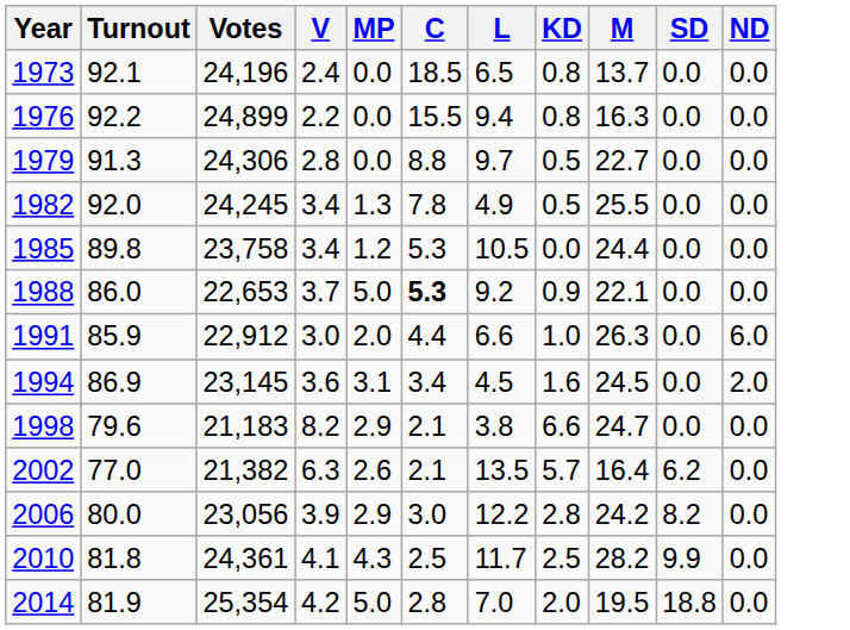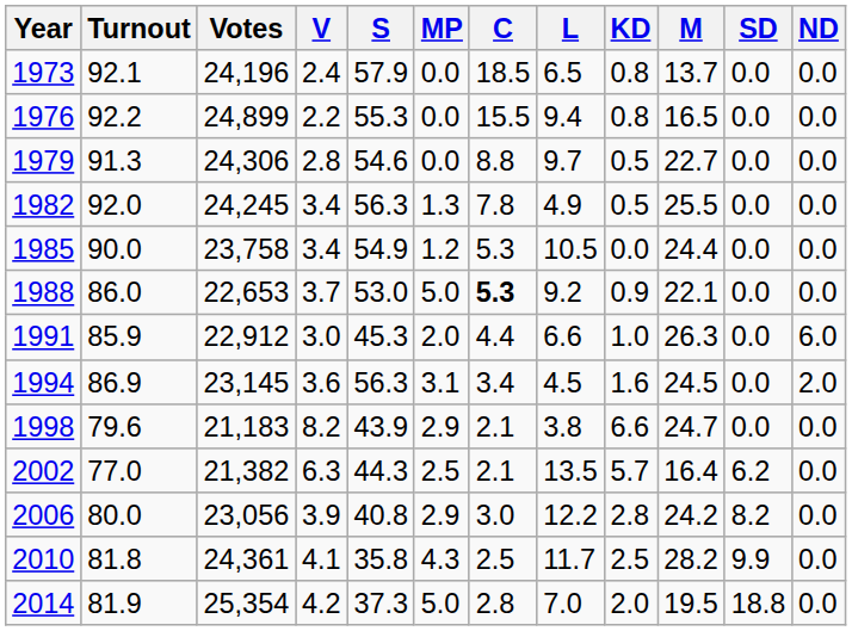+ column: S | 57.9 | 55.3 | 54.6 | 56.3 | 54.9 | 53.0 | 45.3 | 56.3 | 43.9 | 44.3 | 40.8 | 35.8 | 37.3
1976 | M: 16.3 -> 16.5
1985 | Turnout: 89.8 -> 90.0
2002 | MP: 2.6 -> 2.5
